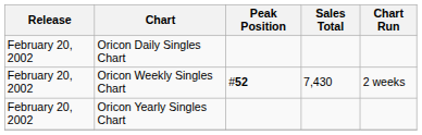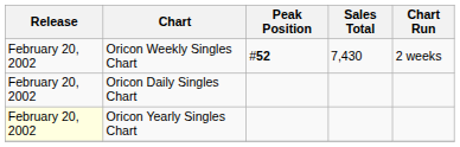rows swapped: Oricon Daily Singles Chart <-> Oricon Weekly Singles Chart
Oricon Yearly Singles Chart | Release: no background -> lightyellow background
